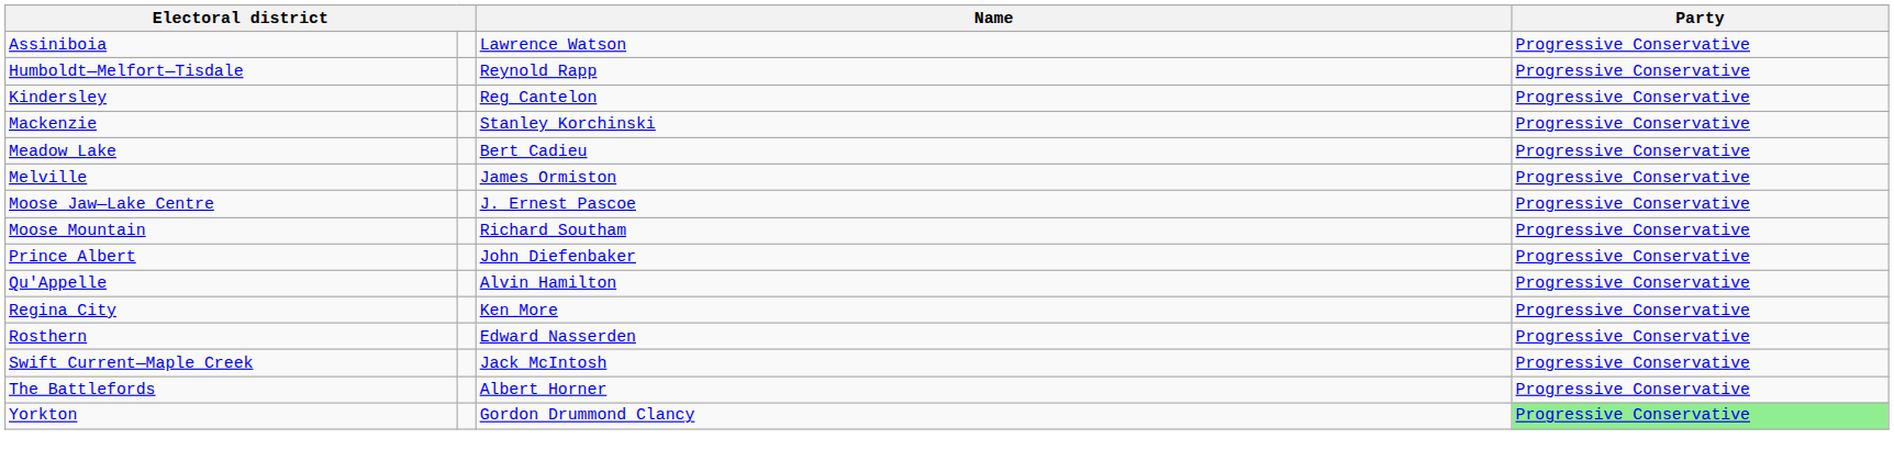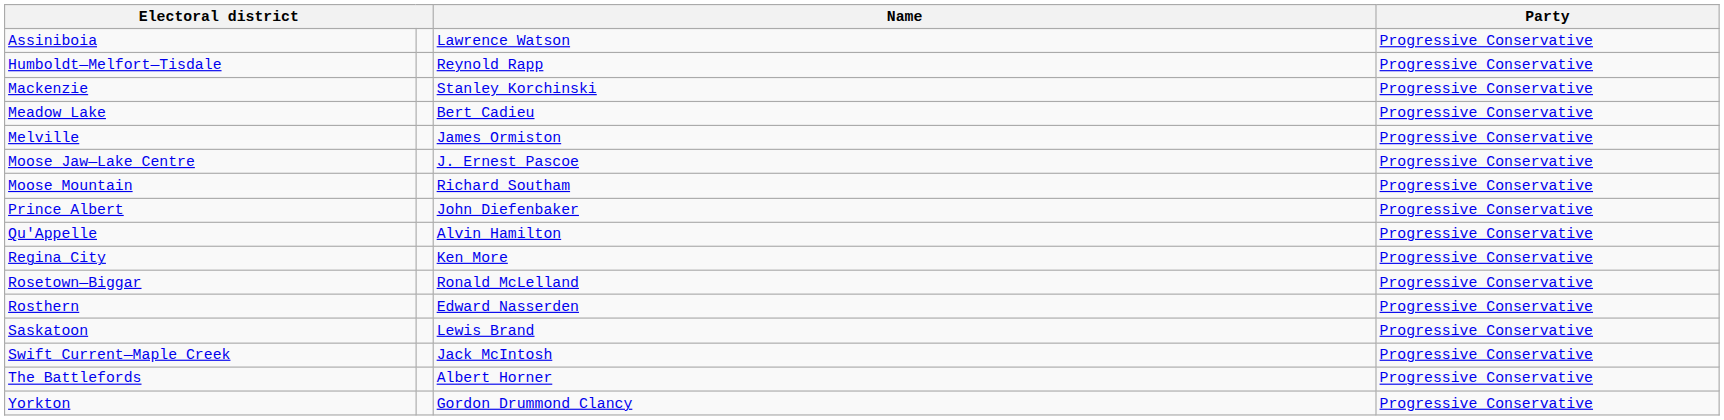- row: Kindersley | Reg Cantelon | Progressive Conservative
+ row: Rosetown—Biggar | Ronald McLelland | Progressive Conservative
+ row: Saskatoon | Lewis Brand | Progressive Conservative
Yorkton | Party: lightgreen background -> no background
